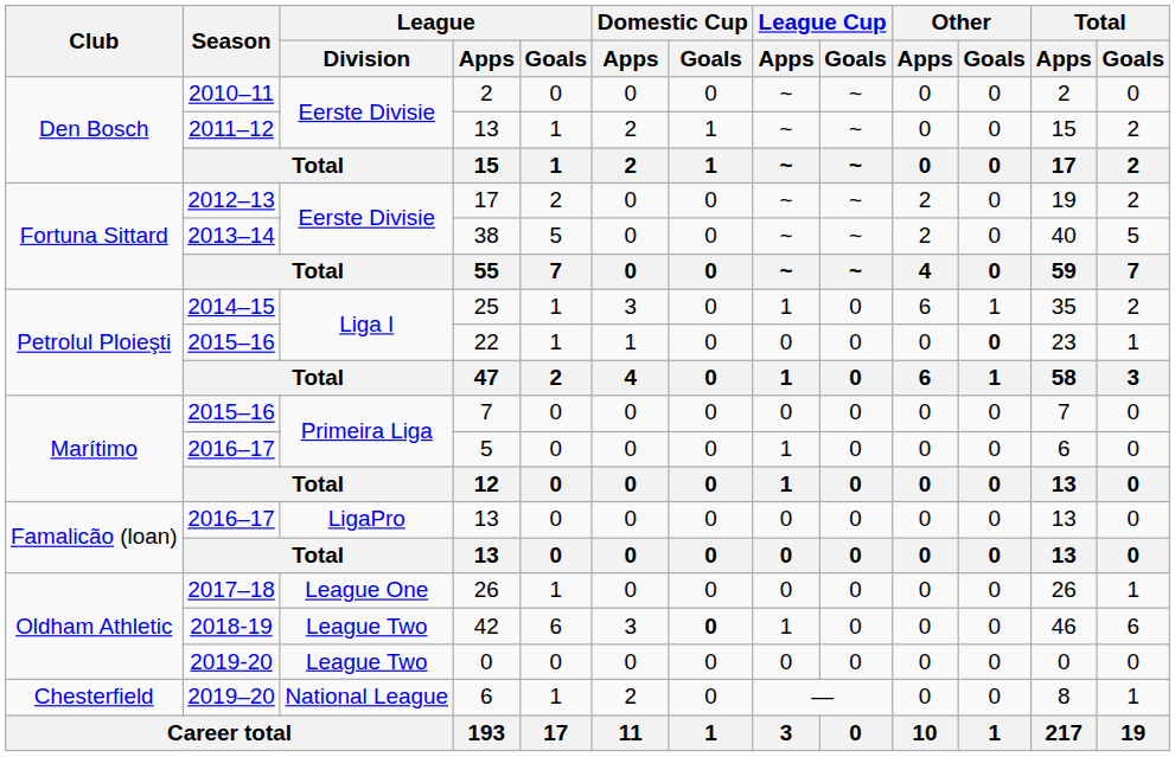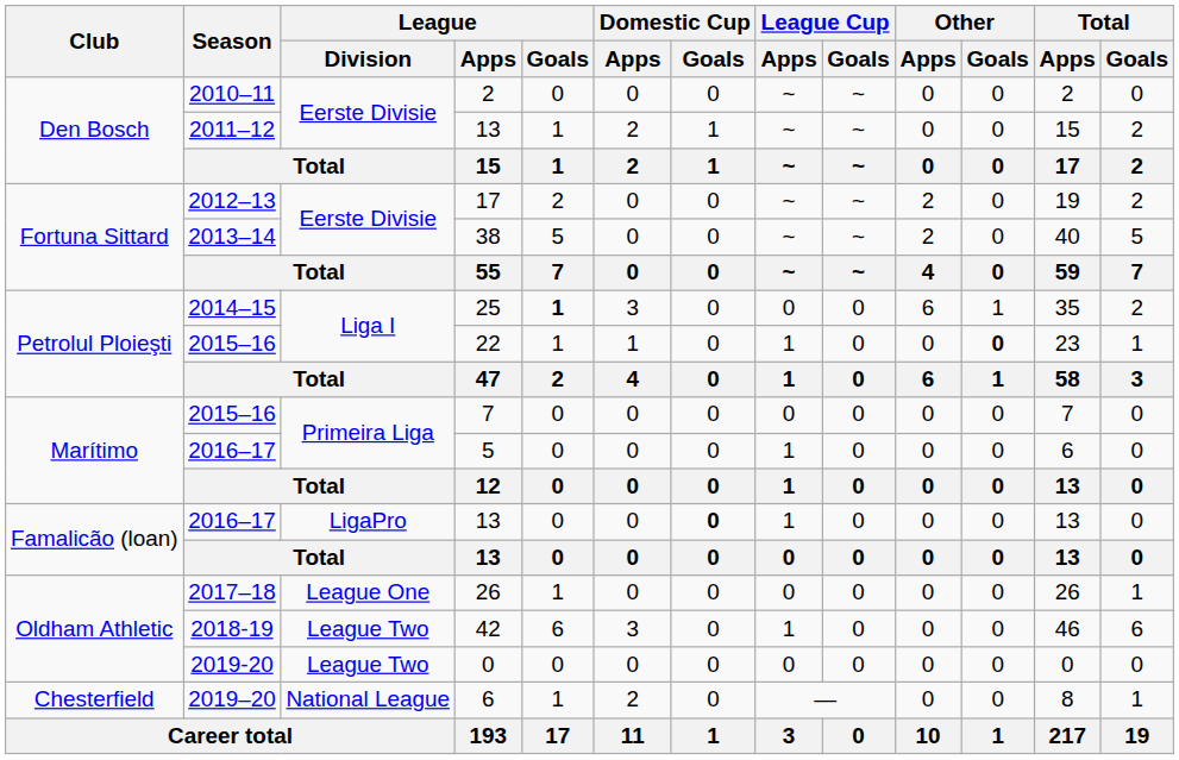25 | League / Goals: normal -> bold
25 | League Cup / Apps: 1 -> 0
22 | League Cup / Apps: 0 -> 1
2016–17 / 13 | Domestic Cup / Goals: normal -> bold
2016–17 / 13 | League Cup / Apps: 0 -> 1
42 | Domestic Cup / Goals: bold -> normal
